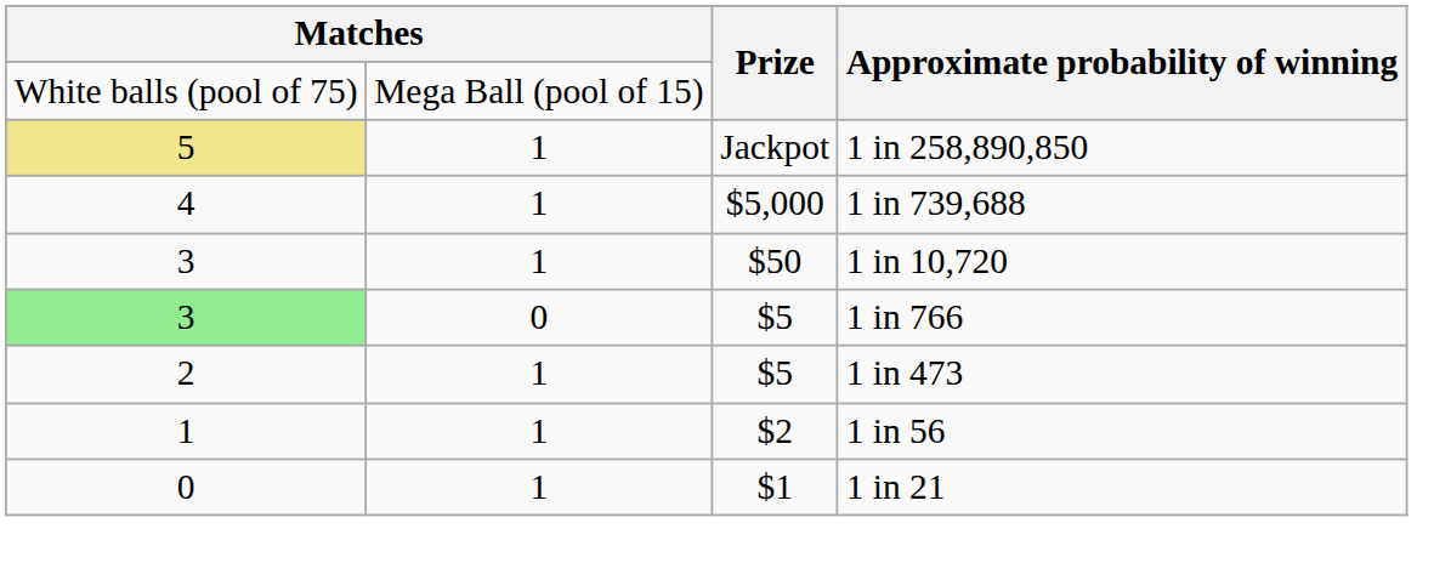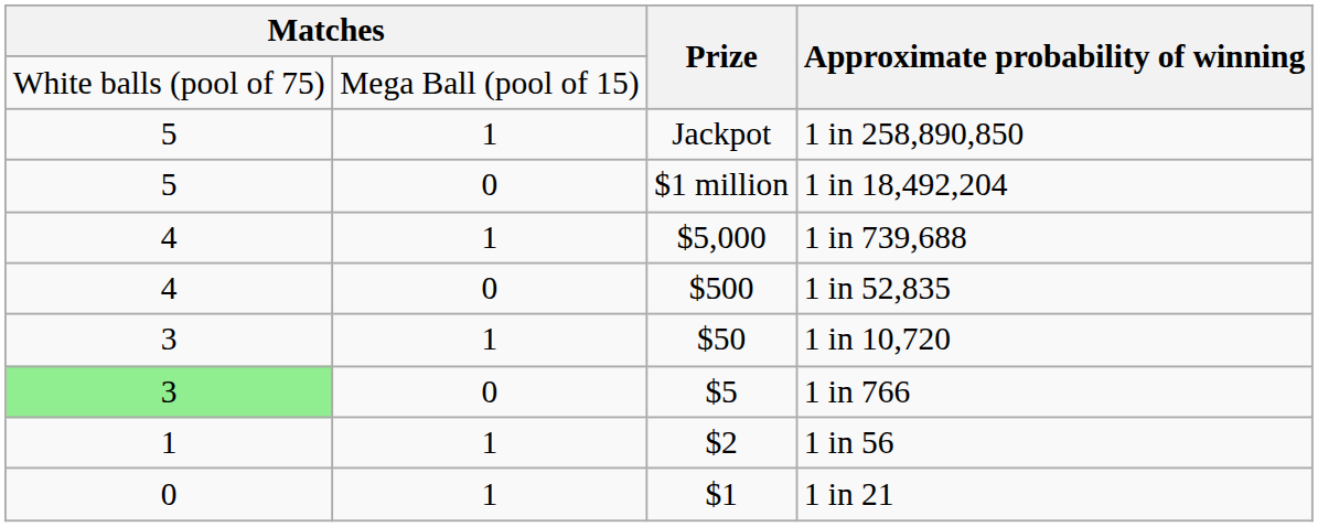1 in 258,890,850 | column 1: khaki background -> no background
+ row: 5 | 0 | $1 million | 1 in 18,492,204
+ row: 4 | 0 | $500 | 1 in 52,835
- row: 2 | 1 | $5 | 1 in 473
